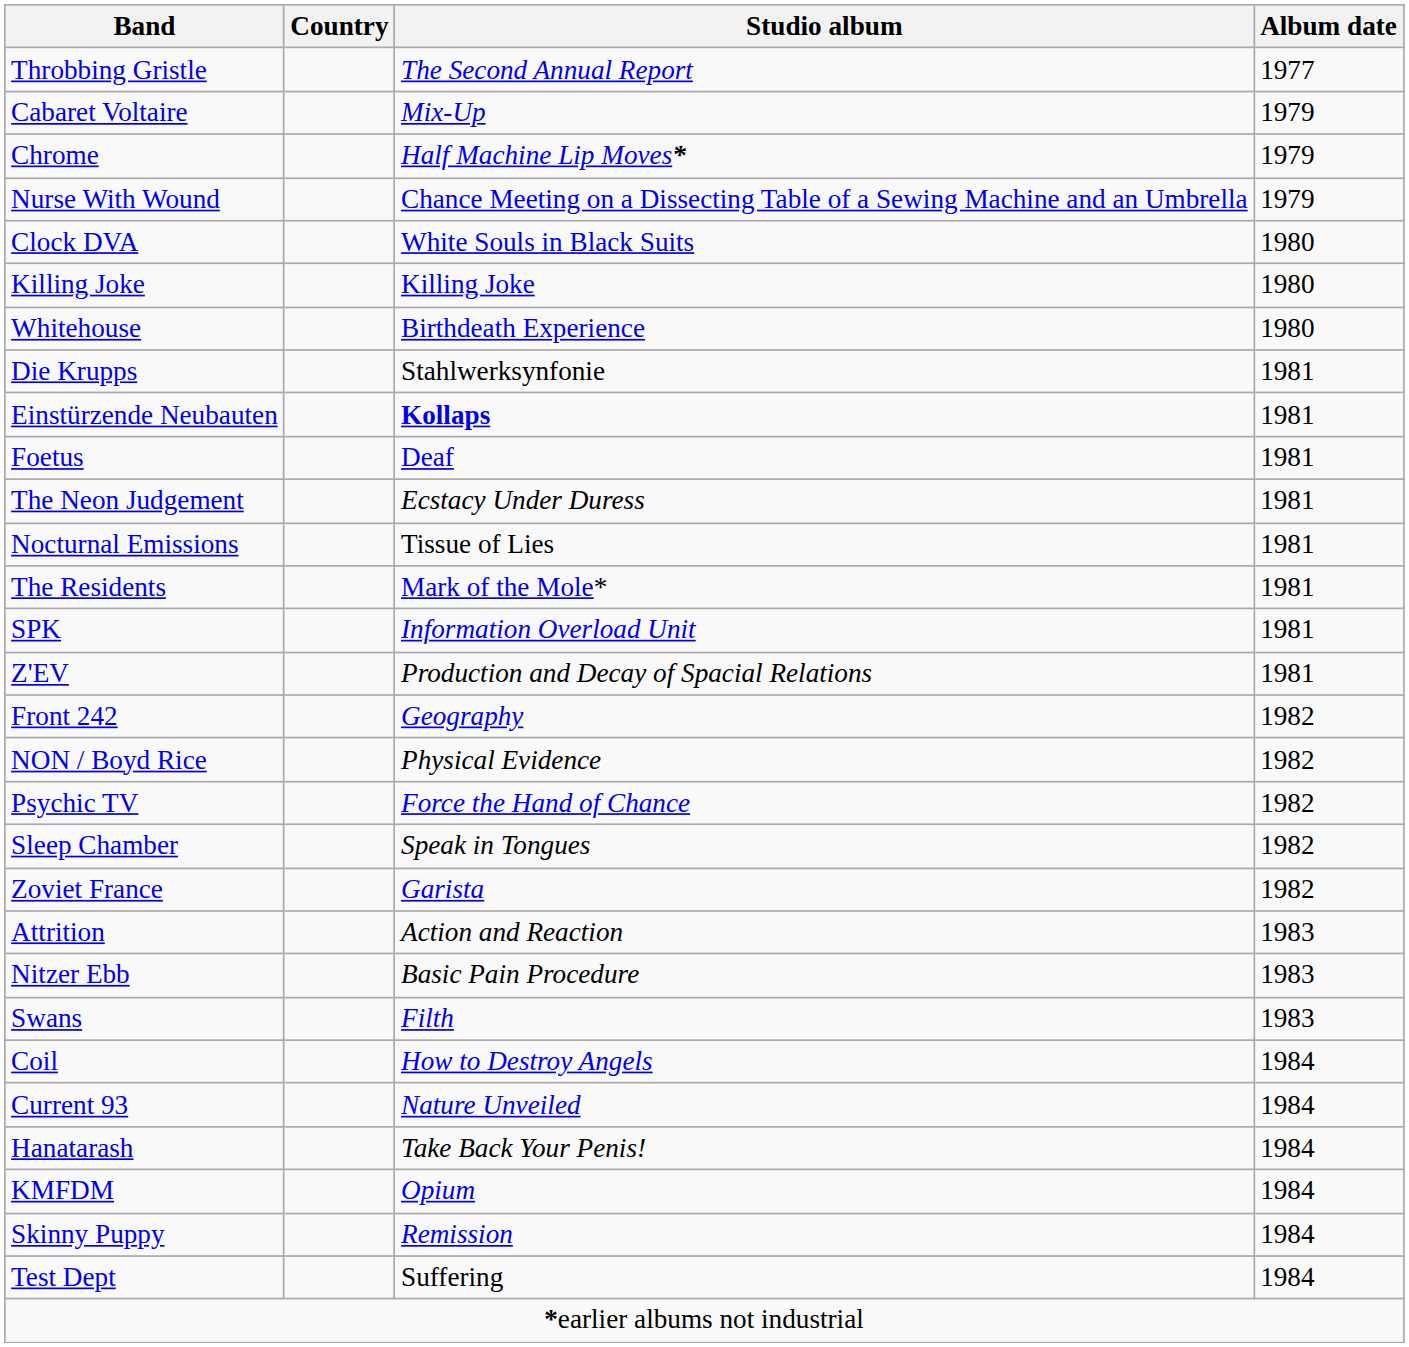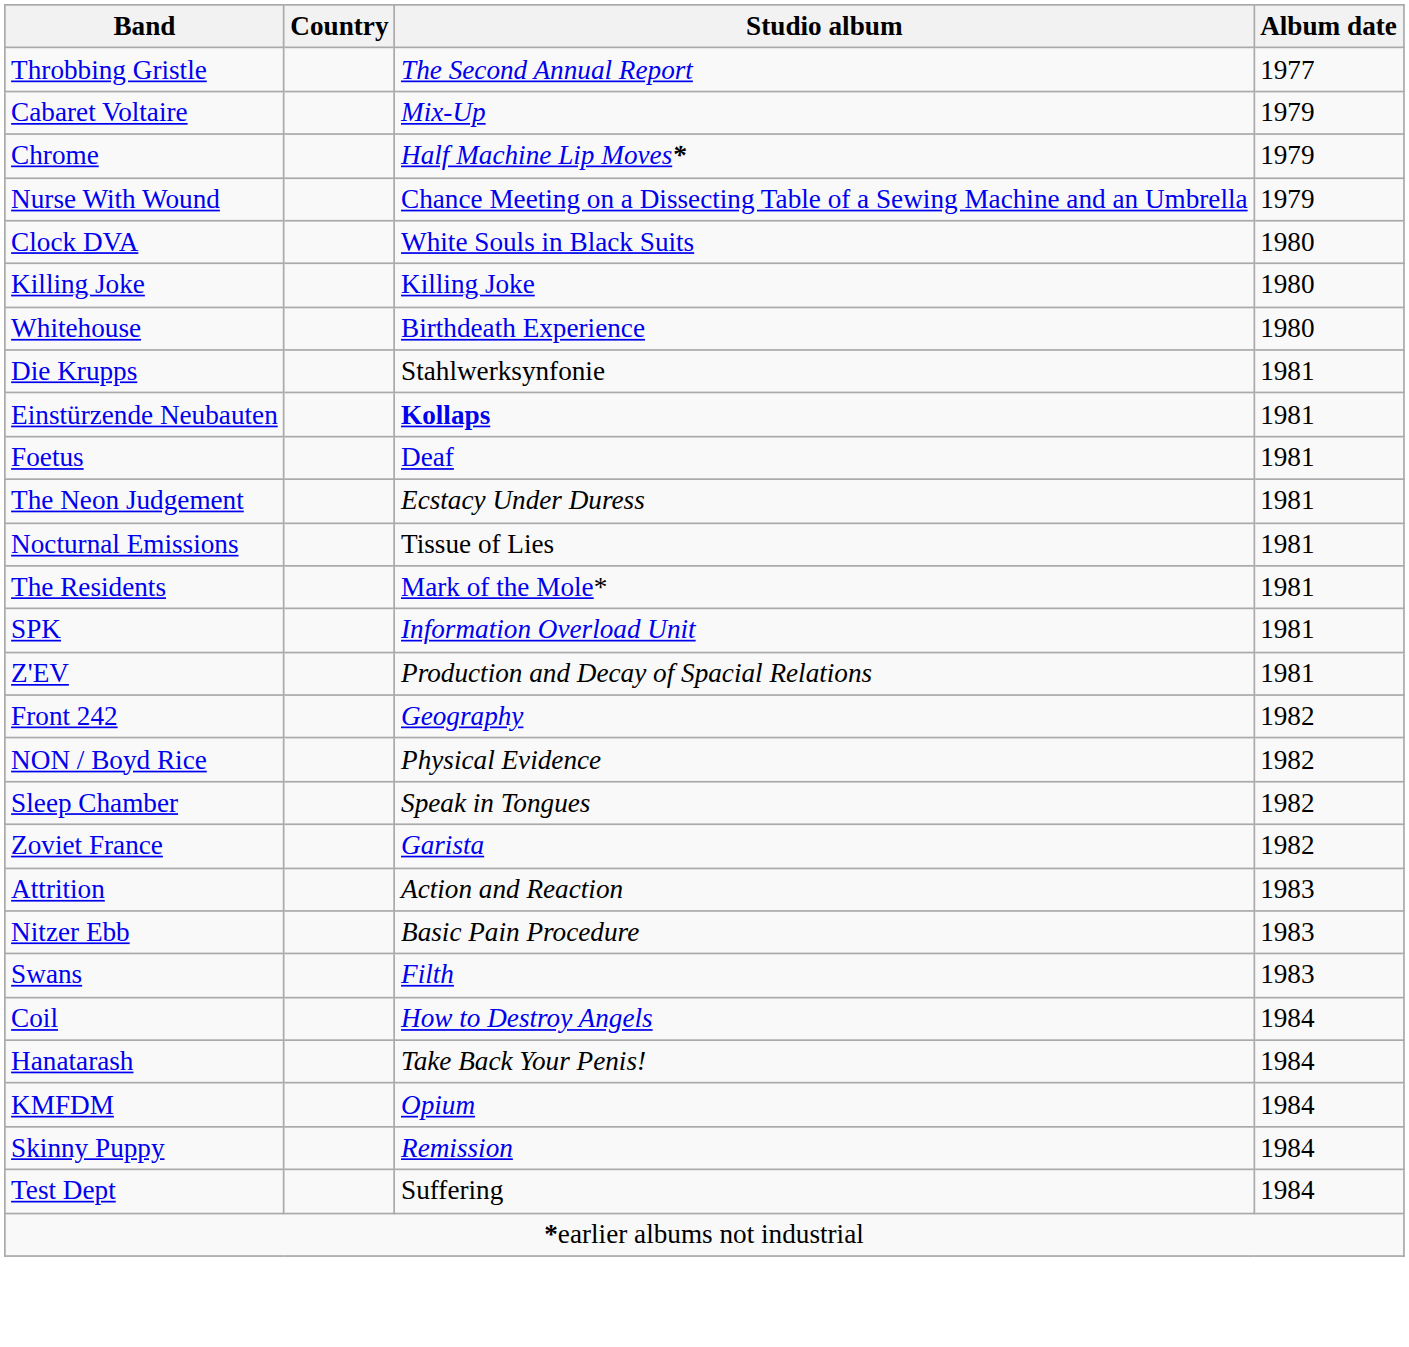- row: Psychic TV | Force the Hand of Chance | 1982
- row: Current 93 | Nature Unveiled | 1984
